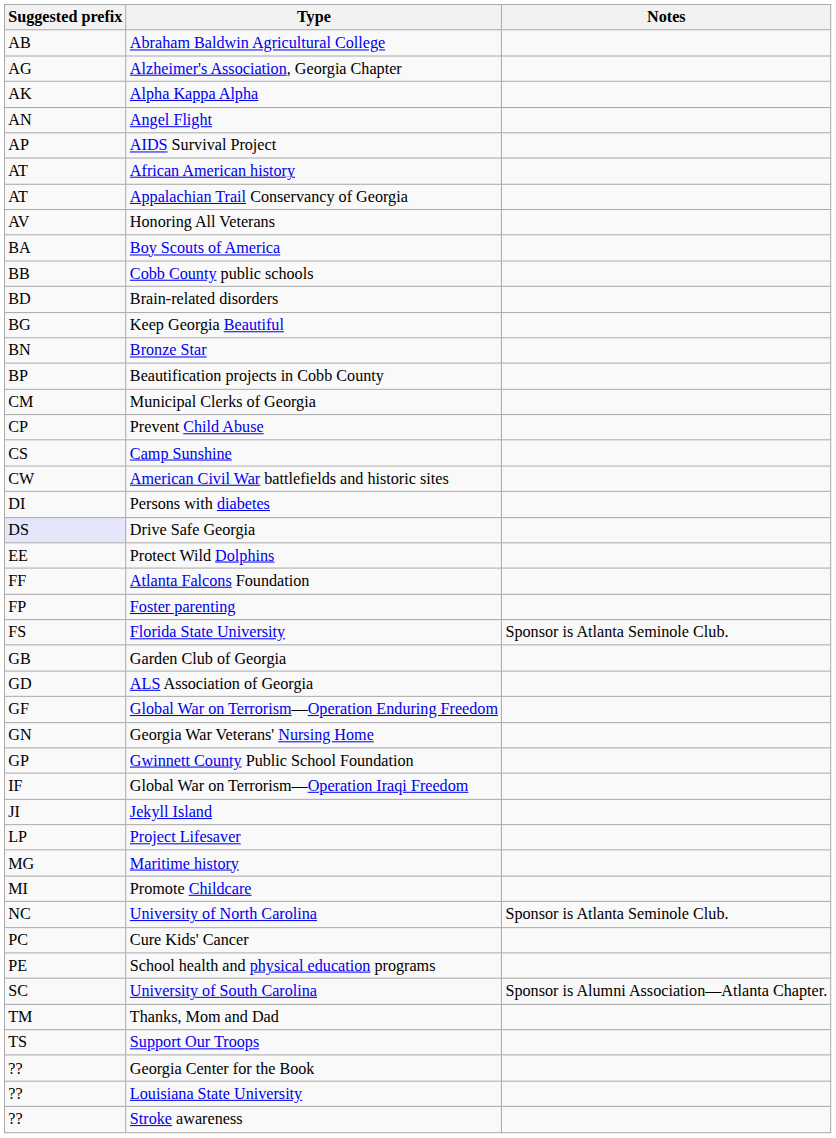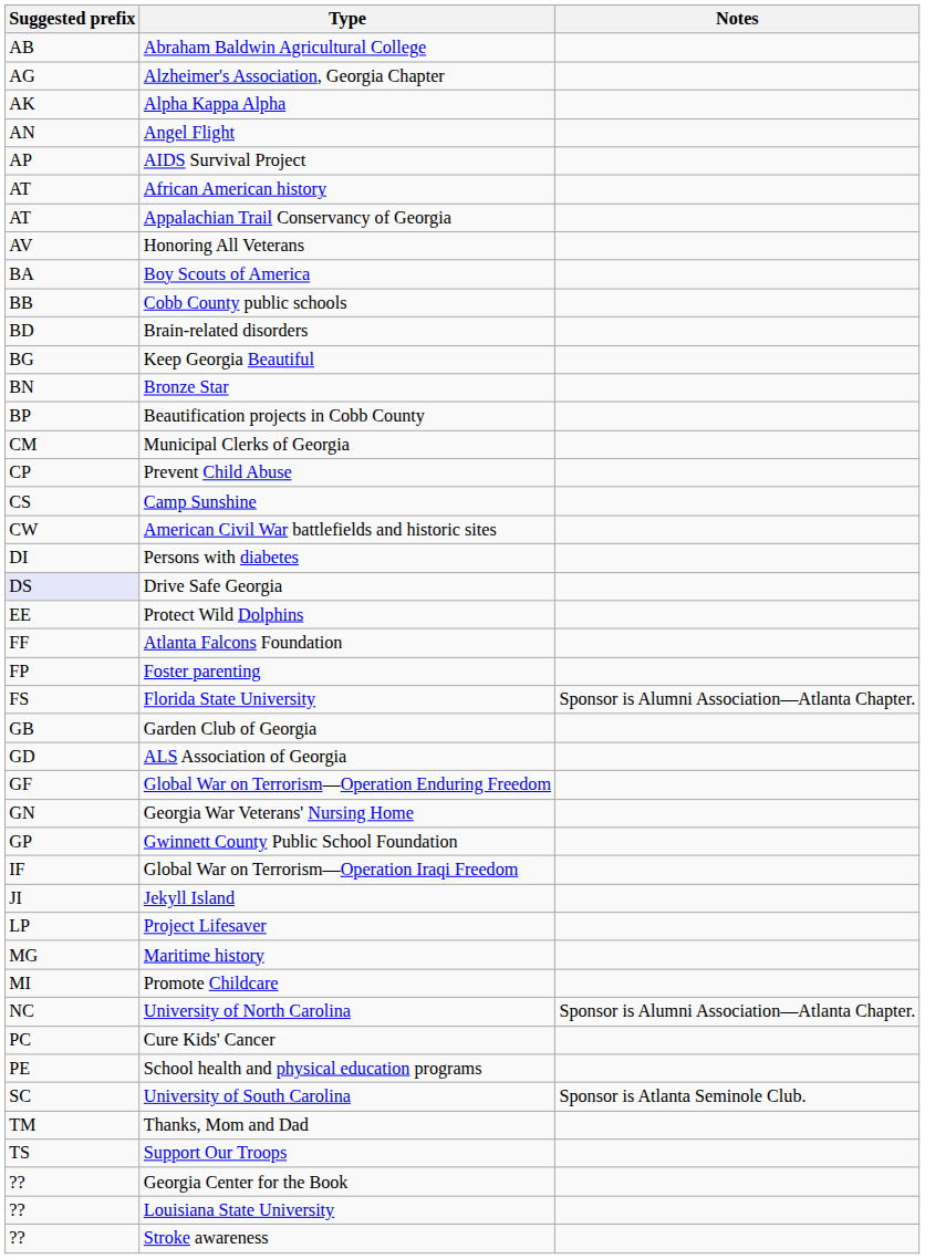Florida State University | Notes: Sponsor is Atlanta Seminole Club. -> Sponsor is Alumni Association—Atlanta Chapter.
University of North Carolina | Notes: Sponsor is Atlanta Seminole Club. -> Sponsor is Alumni Association—Atlanta Chapter.
University of South Carolina | Notes: Sponsor is Alumni Association—Atlanta Chapter. -> Sponsor is Atlanta Seminole Club.
